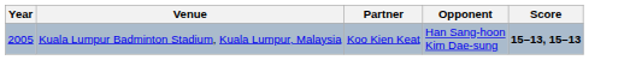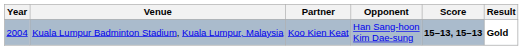+ column: Result | Gold
Kuala Lumpur Badminton Stadium, Kuala Lumpur, Malaysia | Year: 2005 -> 2004
